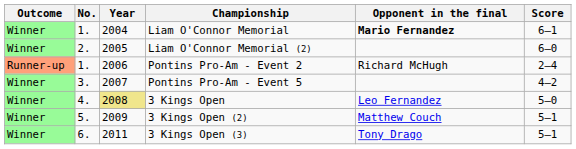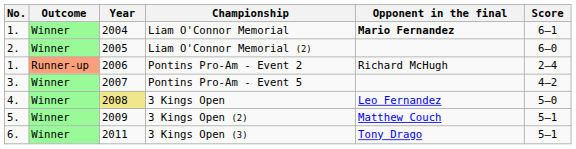columns swapped: Outcome <-> No.
